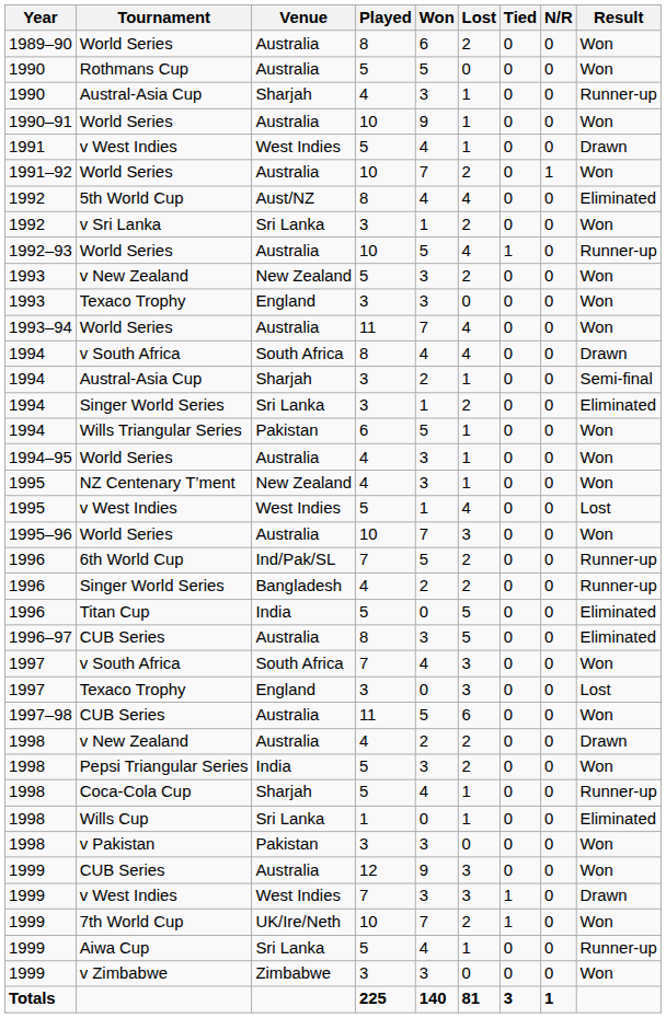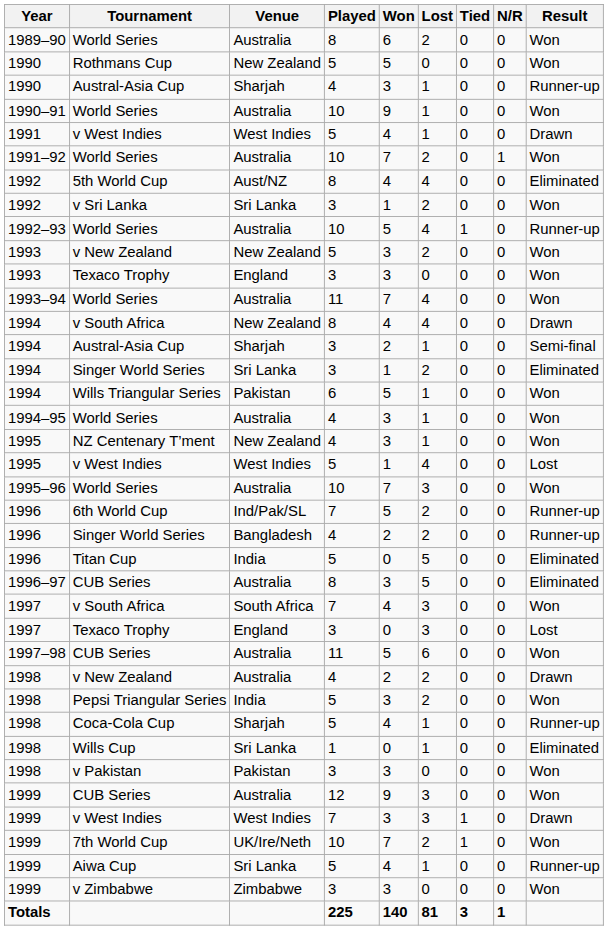Rothmans Cup | Venue: Australia -> New Zealand
1994 / v South Africa | Venue: South Africa -> New Zealand
